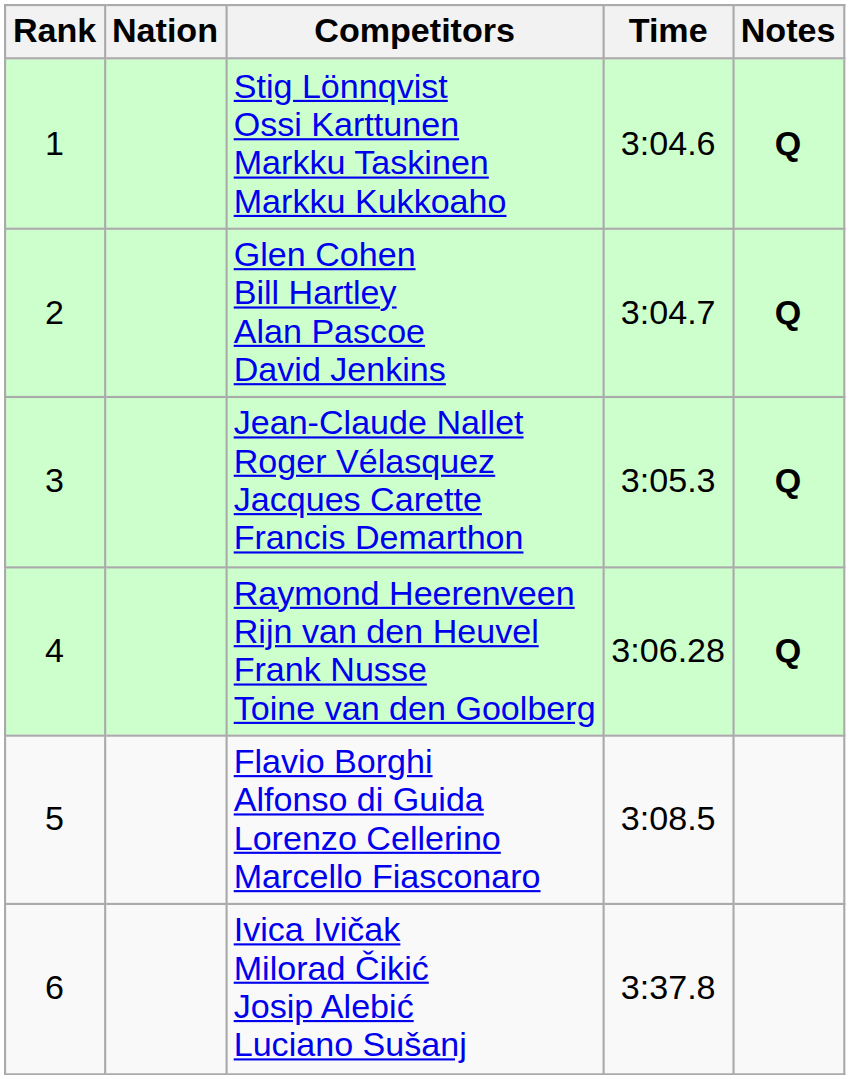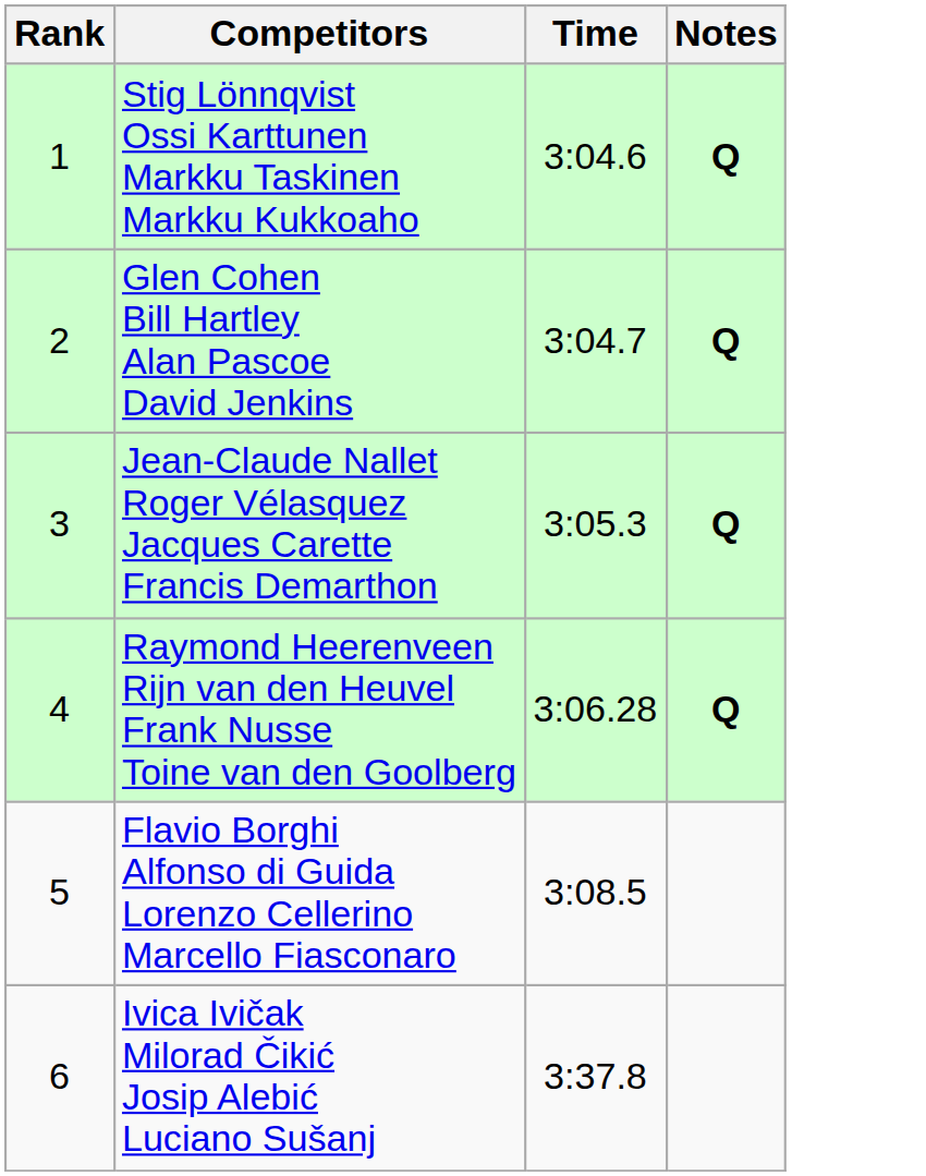- column: Nation
